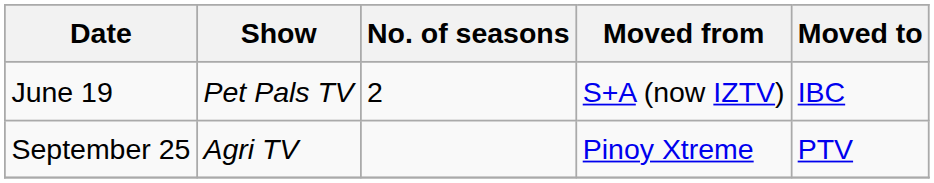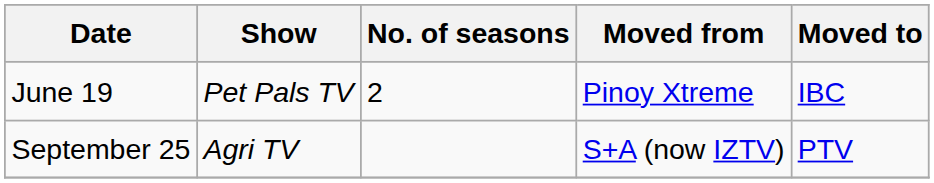June 19 | Moved from: S+A (now IZTV) -> Pinoy Xtreme
September 25 | Moved from: Pinoy Xtreme -> S+A (now IZTV)
